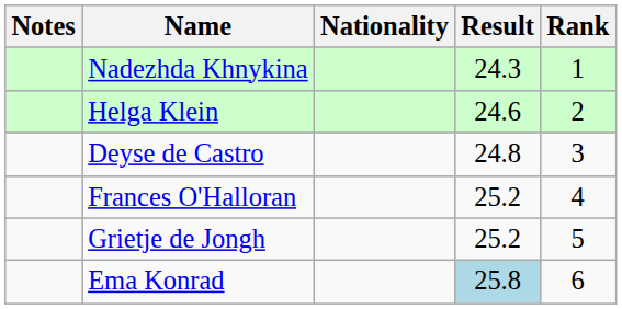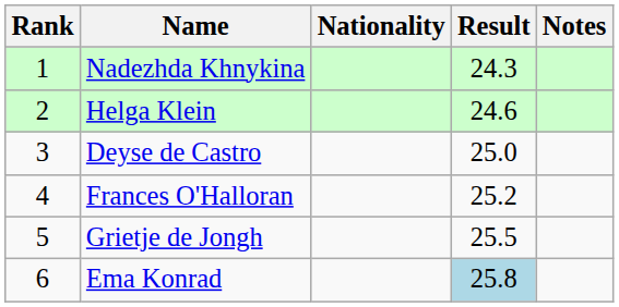columns swapped: Rank <-> Notes
Deyse de Castro | Result: 24.8 -> 25.0
Grietje de Jongh | Result: 25.2 -> 25.5
